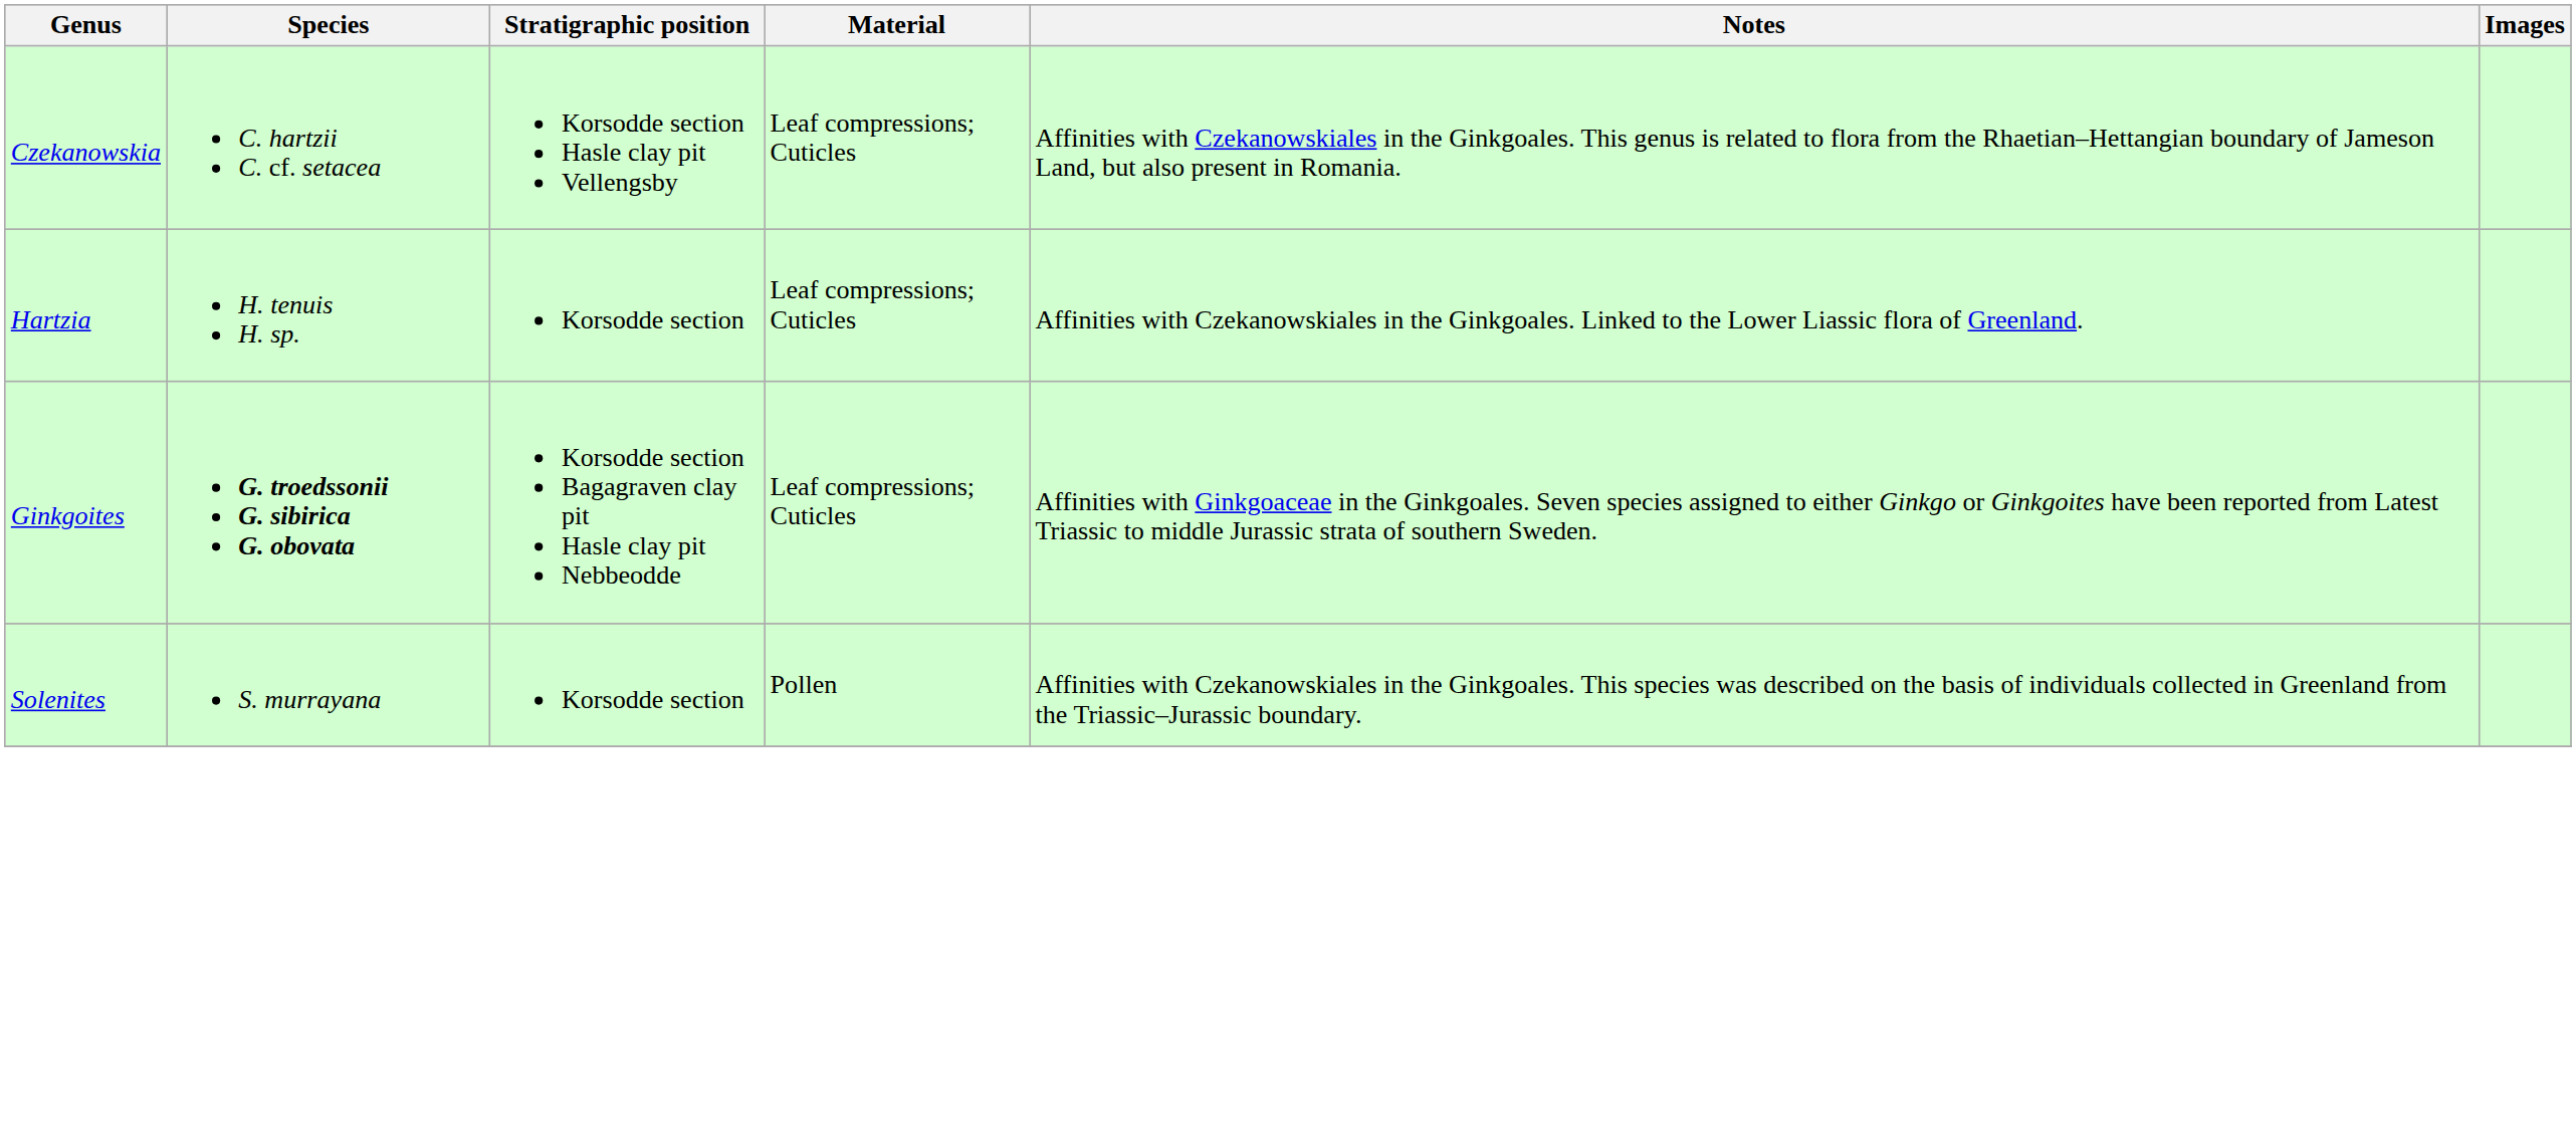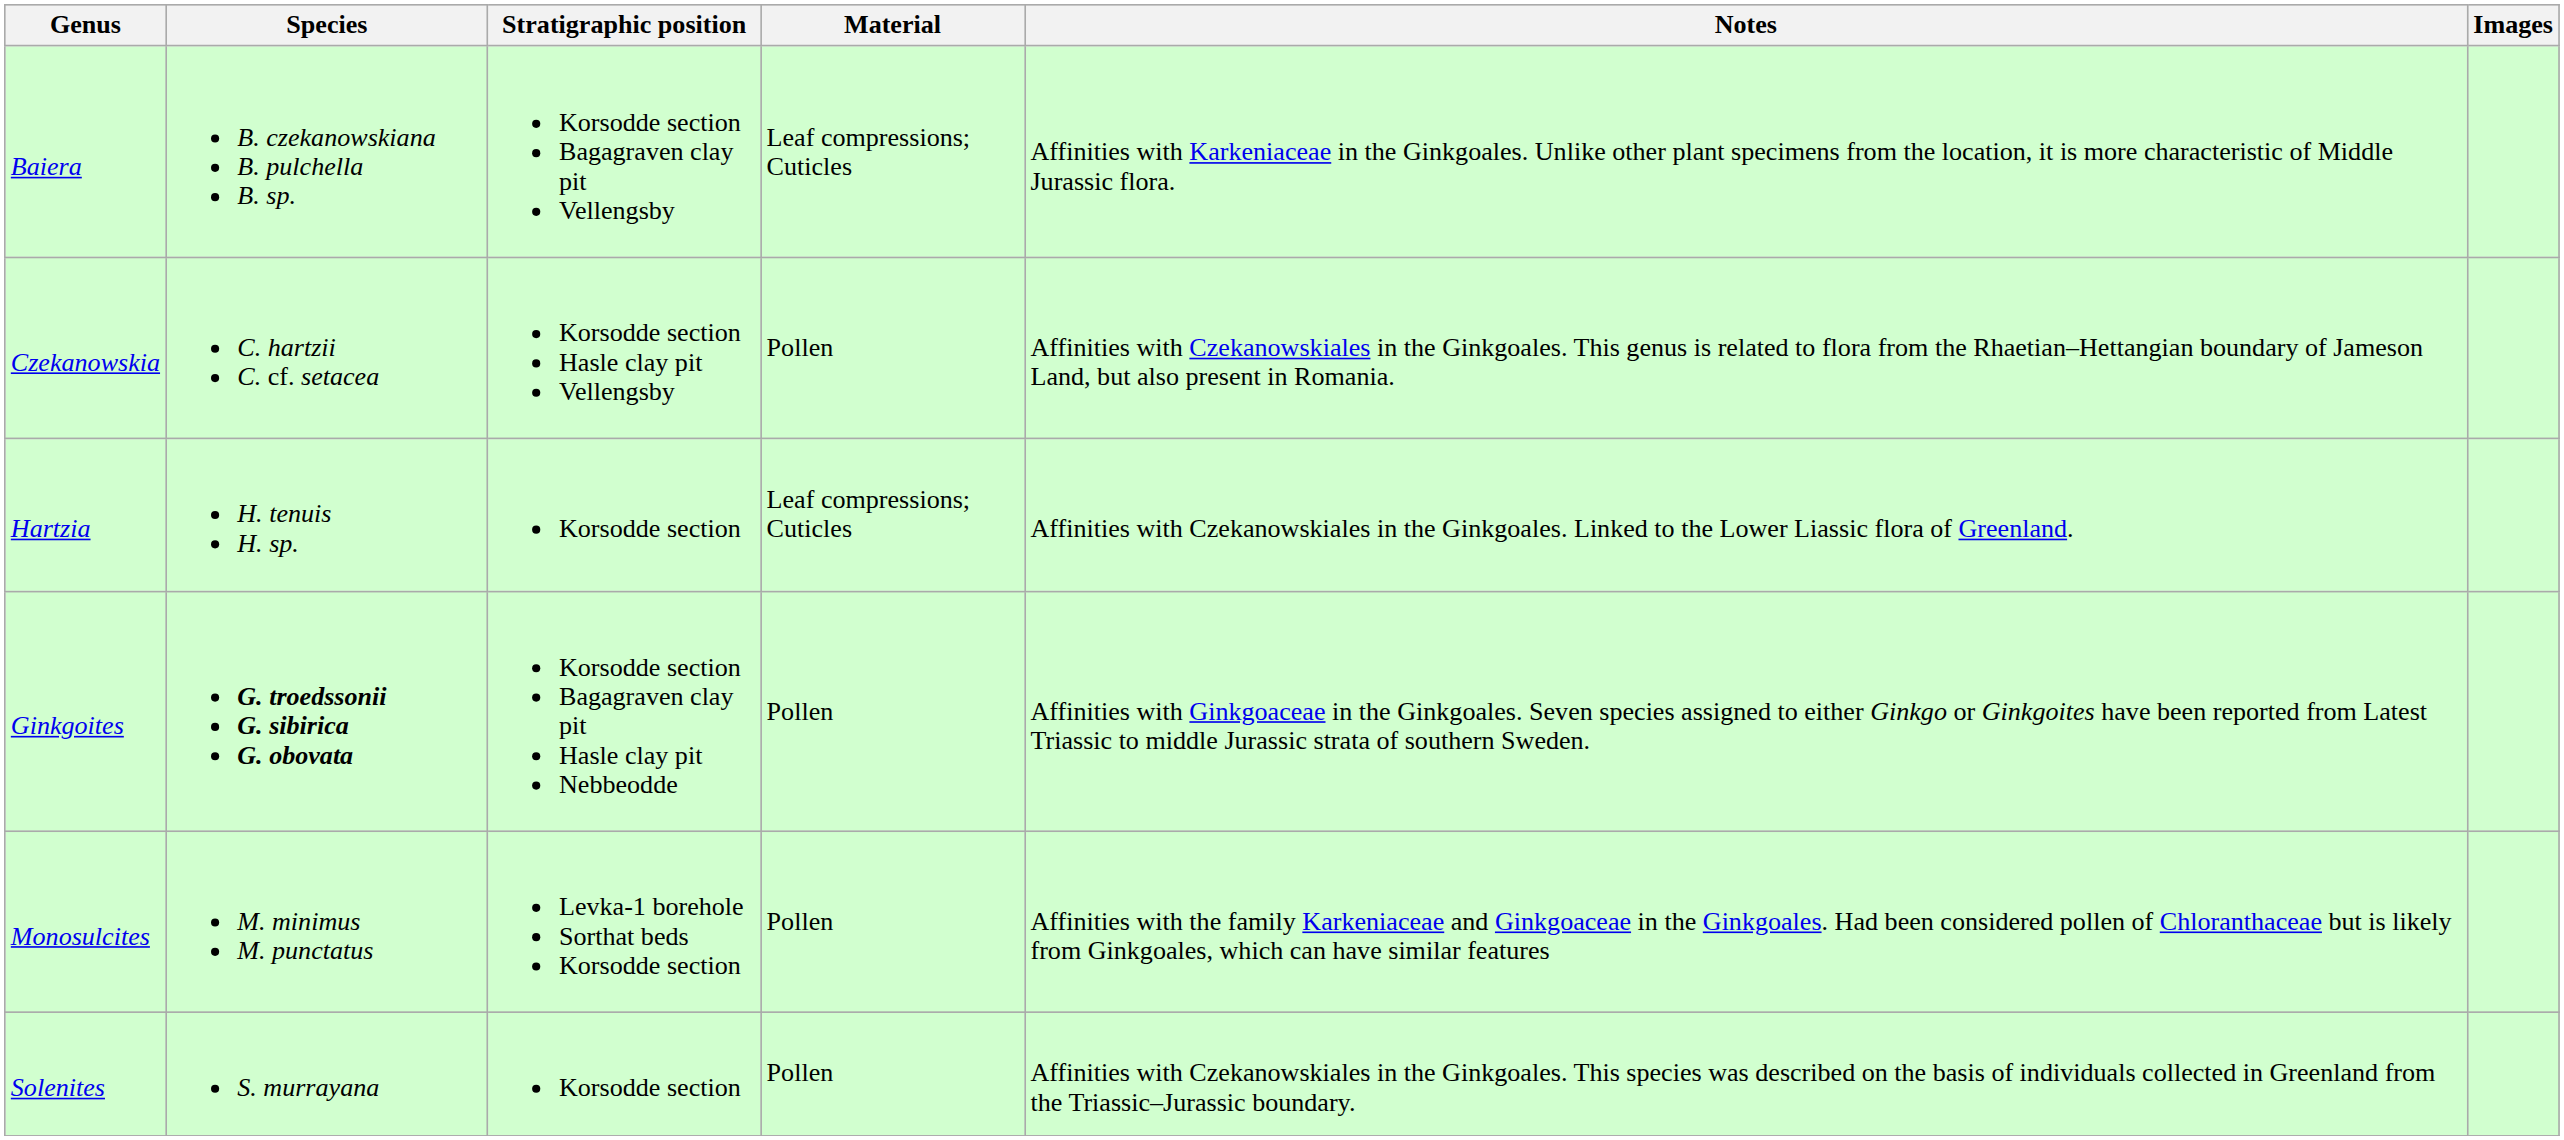+ row: Baiera | B. czekanowskiana B. pulchella B. sp. | Korsodde section Bagagraven clay pit Vellengsby | Leaf compressions; Cuticles | Affinities with Karkeniaceae in the Ginkgoales. Unlike other plant specimens from the location, it is more characteristic of Middle Jurassic flora.
Czekanowskia | Material: Leaf compressions; Cuticles -> Pollen
Ginkgoites | Material: Leaf compressions; Cuticles -> Pollen
+ row: Monosulcites | M. minimus M. punctatus | Levka-1 borehole Sorthat beds Korsodde section | Pollen | Affinities with the family Karkeniaceae and Ginkgoaceae in the Ginkgoales. Had been considered pollen of Chloranthaceae but is likely from Ginkgoales, which can have similar features
